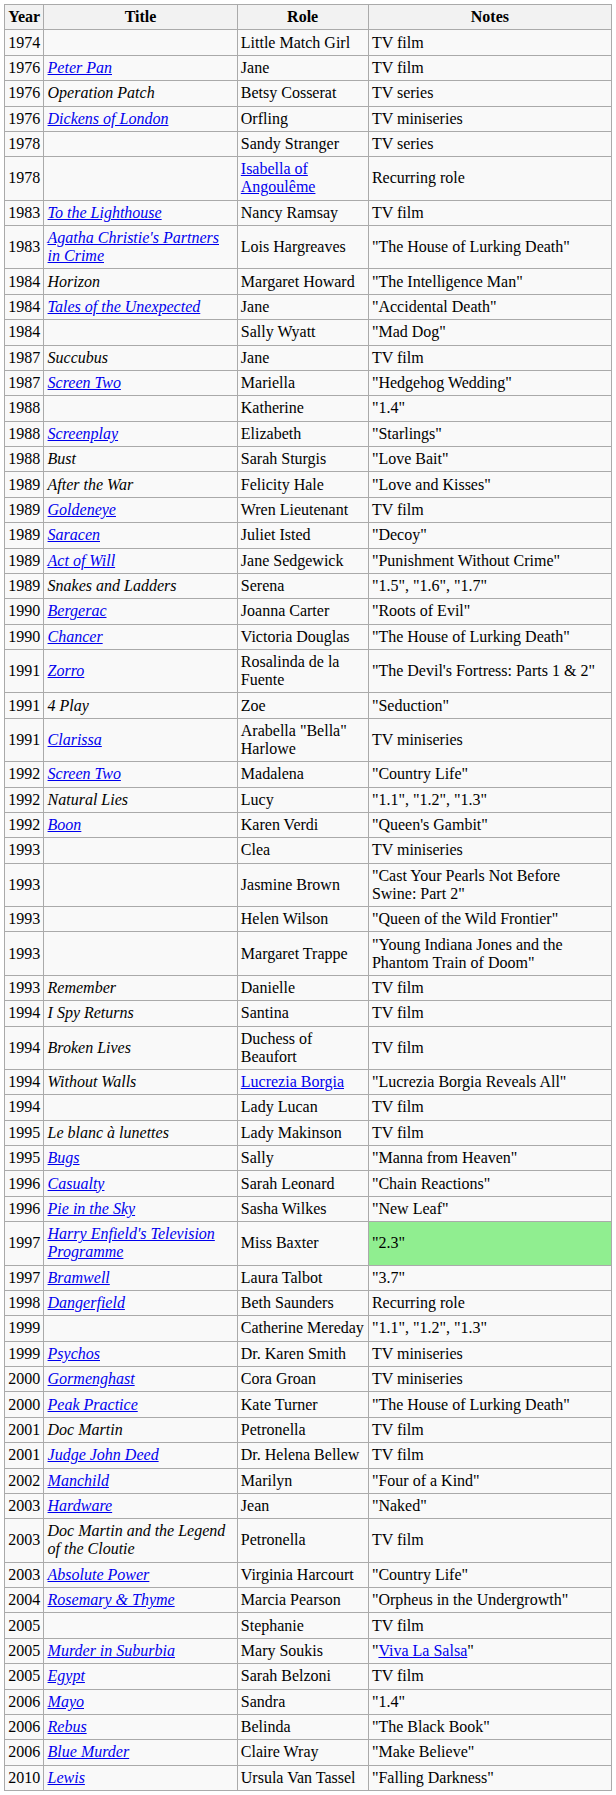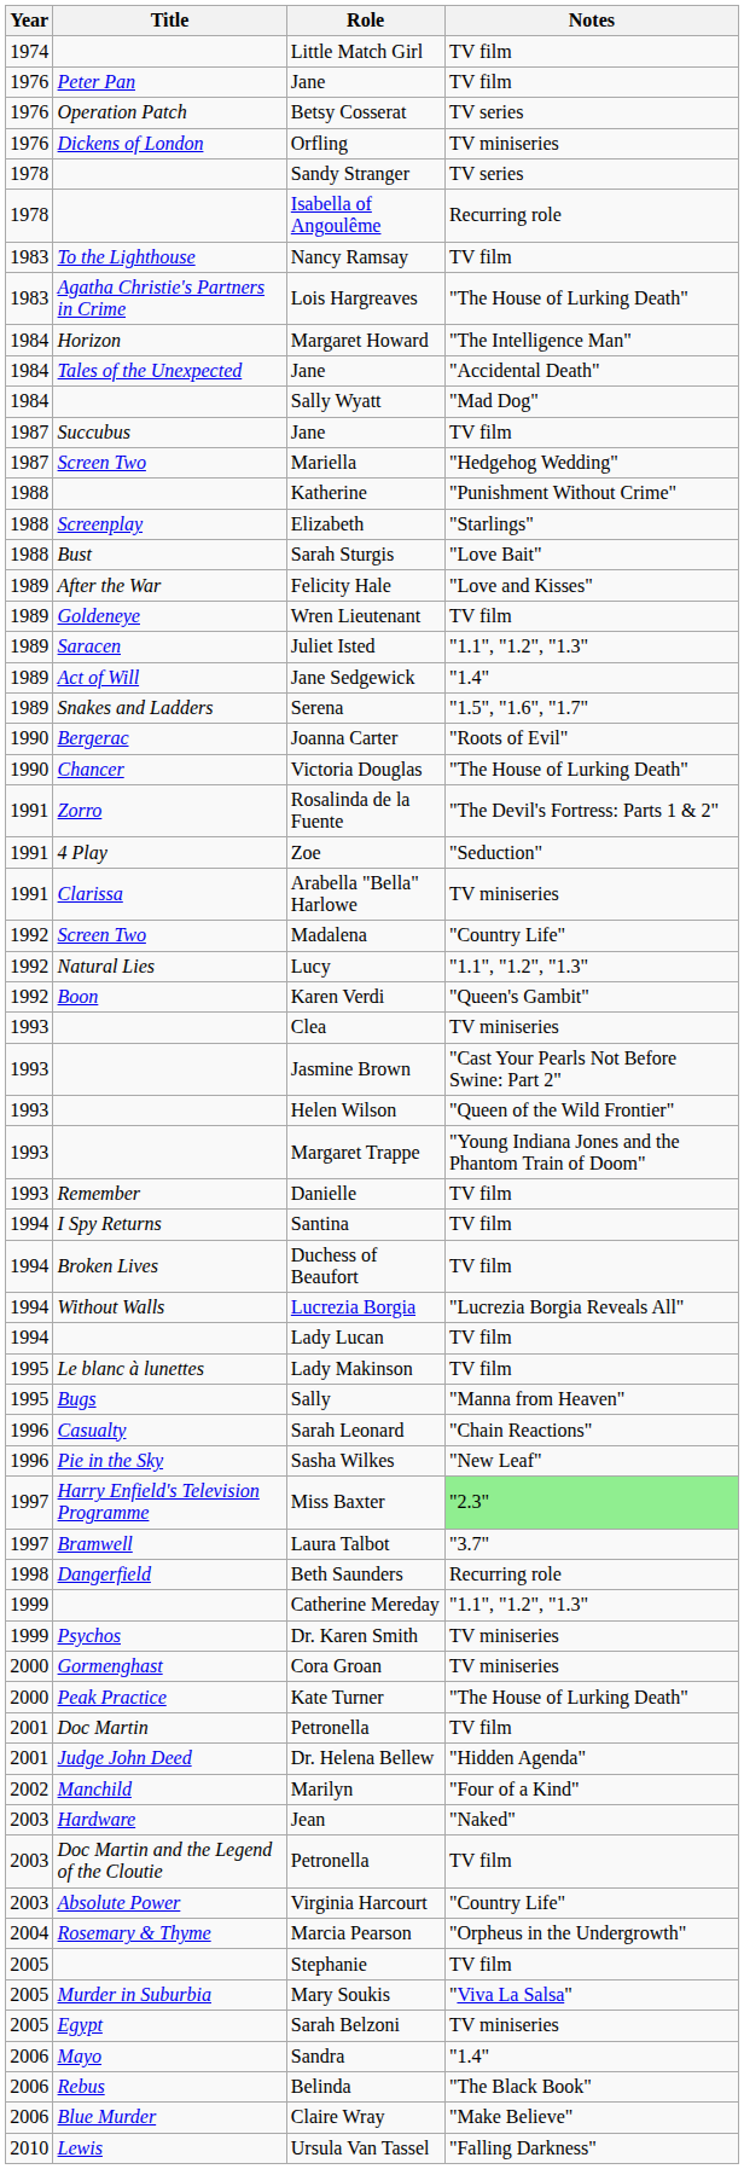Katherine | Notes: "1.4" -> "Punishment Without Crime"
Juliet Isted | Notes: "Decoy" -> "1.1", "1.2", "1.3"
Jane Sedgewick | Notes: "Punishment Without Crime" -> "1.4"
Dr. Helena Bellew | Notes: TV film -> "Hidden Agenda"
Sarah Belzoni | Notes: TV film -> TV miniseries
